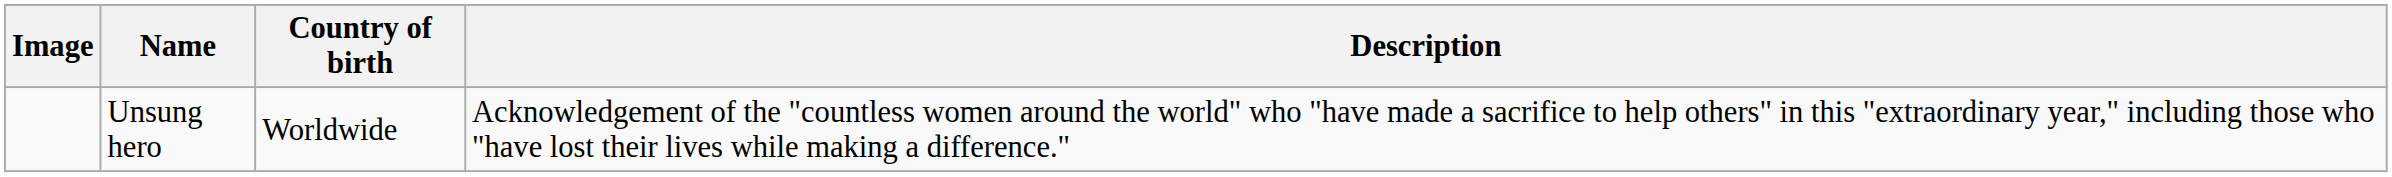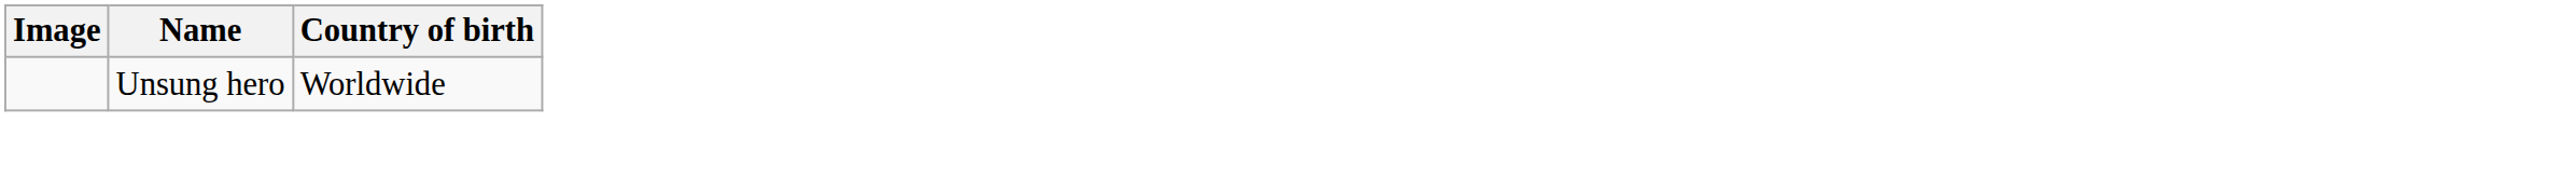- column: Description | Acknowledgement of the "countless women around the world" who "have made a sacrifice to help others" in this "extraordinary year," including those who "have lost their lives while making a difference."
